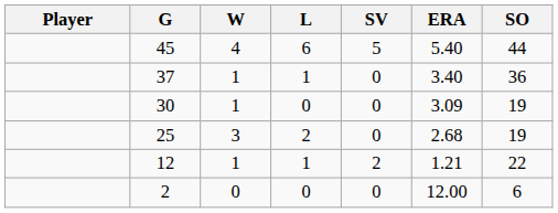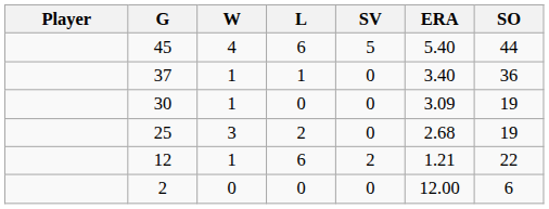12 | L: 1 -> 6
